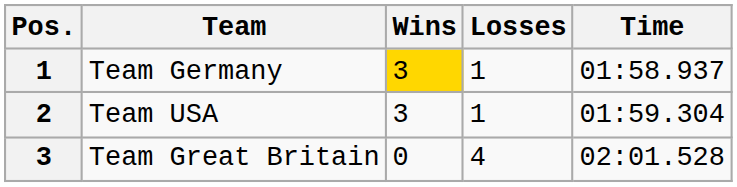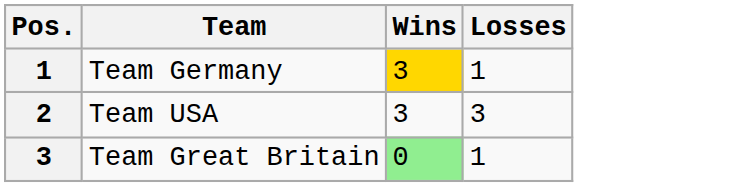- column: Time | 01:58.937 | 01:59.304 | 02:01.528
Team USA | Losses: 1 -> 3
Team Great Britain | Wins: no background -> lightgreen background
Team Great Britain | Losses: 4 -> 1
